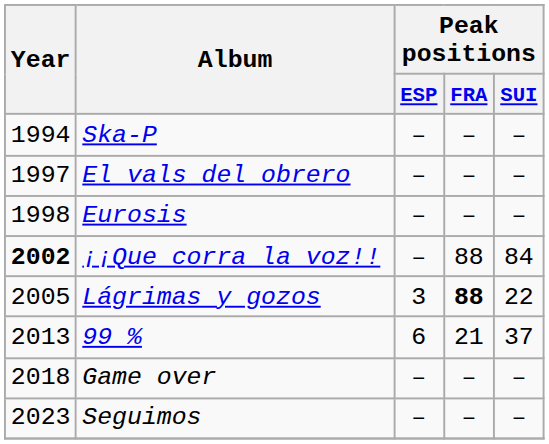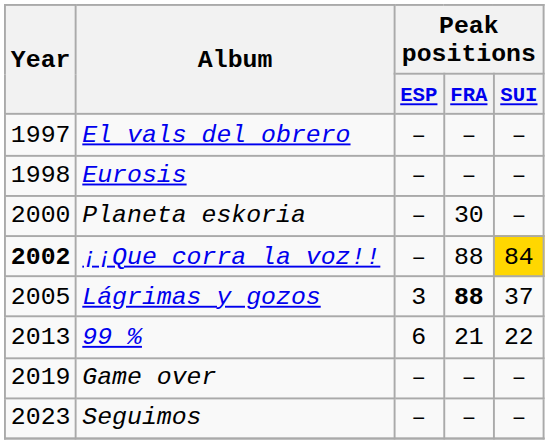- row: 1994 | Ska-P | – | – | –
+ row: 2000 | Planeta eskoria | – | 30 | –
¡¡Que corra la voz!! | Peak positions / SUI: no background -> gold background
Lágrimas y gozos | Peak positions / SUI: 22 -> 37
99 % | Peak positions / SUI: 37 -> 22
Game over | Year: 2018 -> 2019
